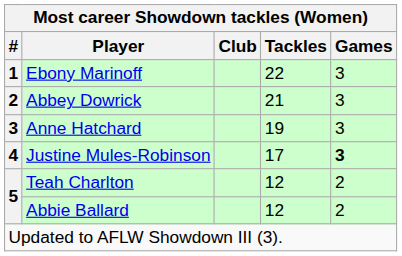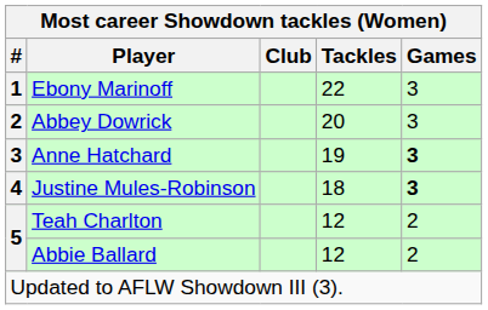Abbey Dowrick | Tackles: 21 -> 20
Anne Hatchard | Games: normal -> bold
Justine Mules-Robinson | Tackles: 17 -> 18
